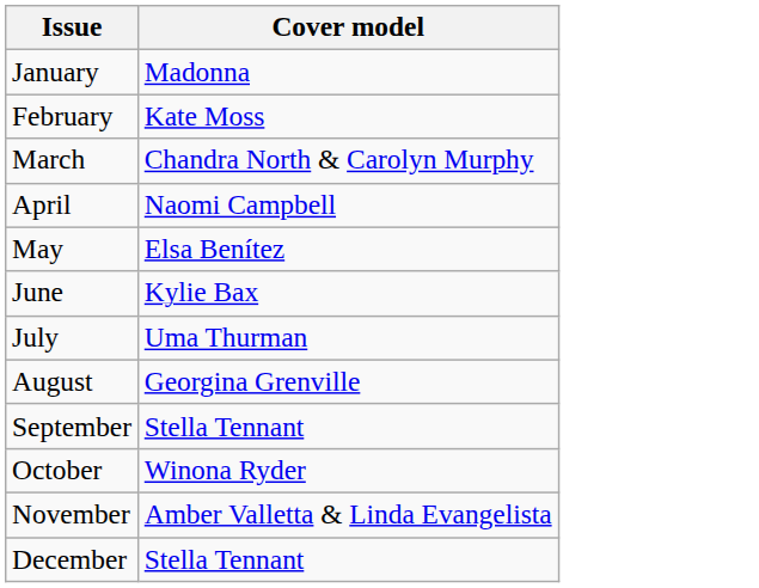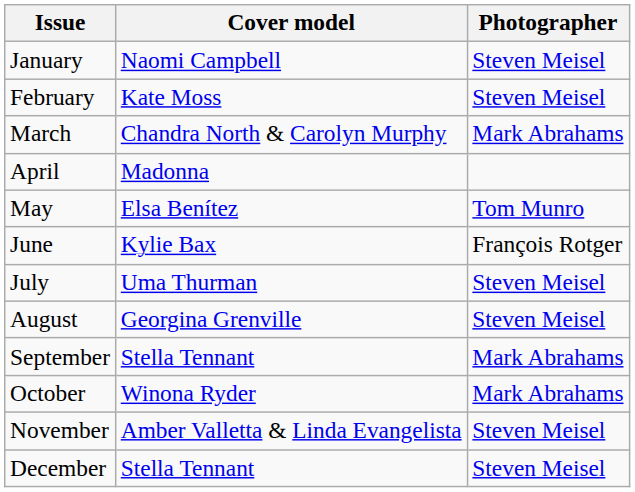+ column: Photographer | Steven Meisel | Steven Meisel | Mark Abrahams | Tom Munro | François Rotger | Steven Meisel | Steven Meisel | Mark Abrahams | Mark Abrahams | Steven Meisel | Steven Meisel
January | Cover model: Madonna -> Naomi Campbell
April | Cover model: Naomi Campbell -> Madonna
